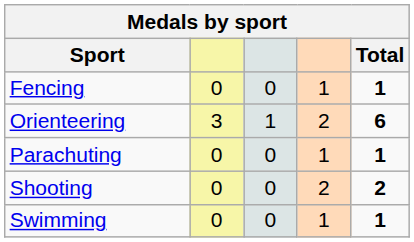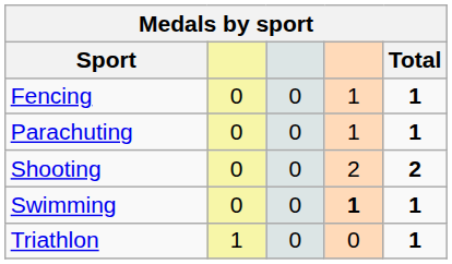- row: Orienteering | 3 | 1 | 2 | 6
Swimming | column 4: normal -> bold
+ row: Triathlon | 1 | 0 | 0 | 1
